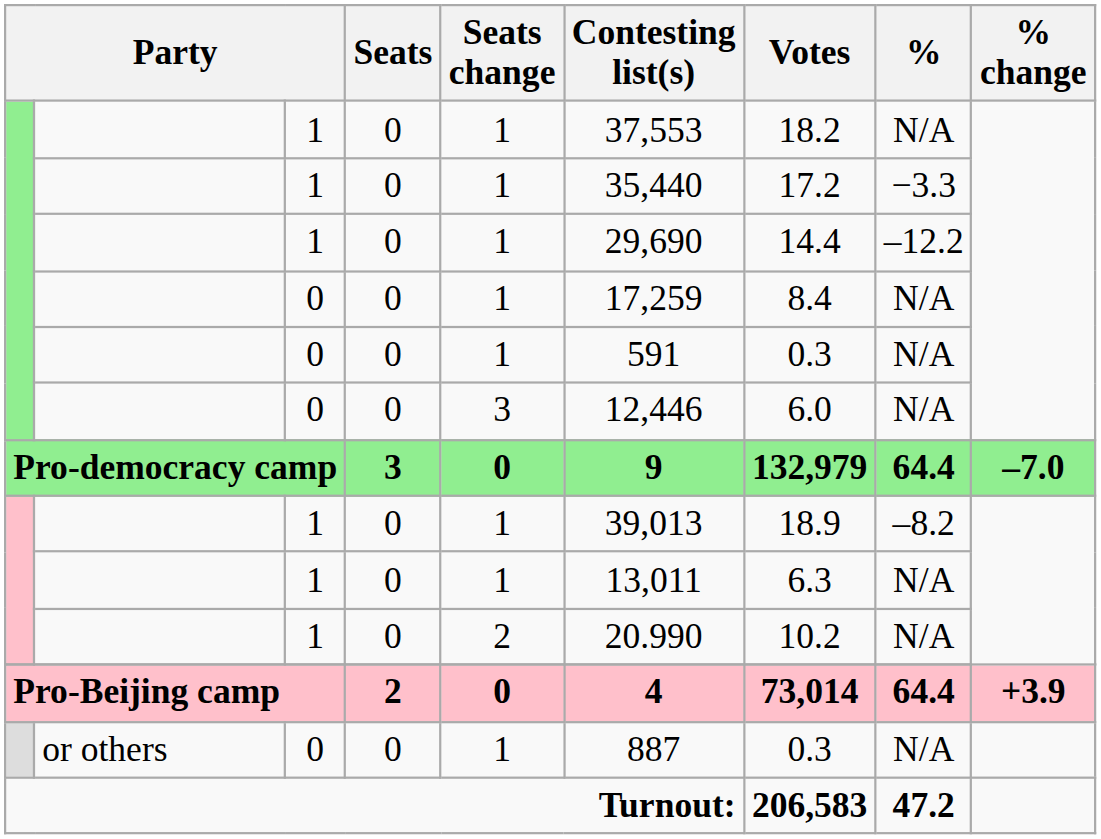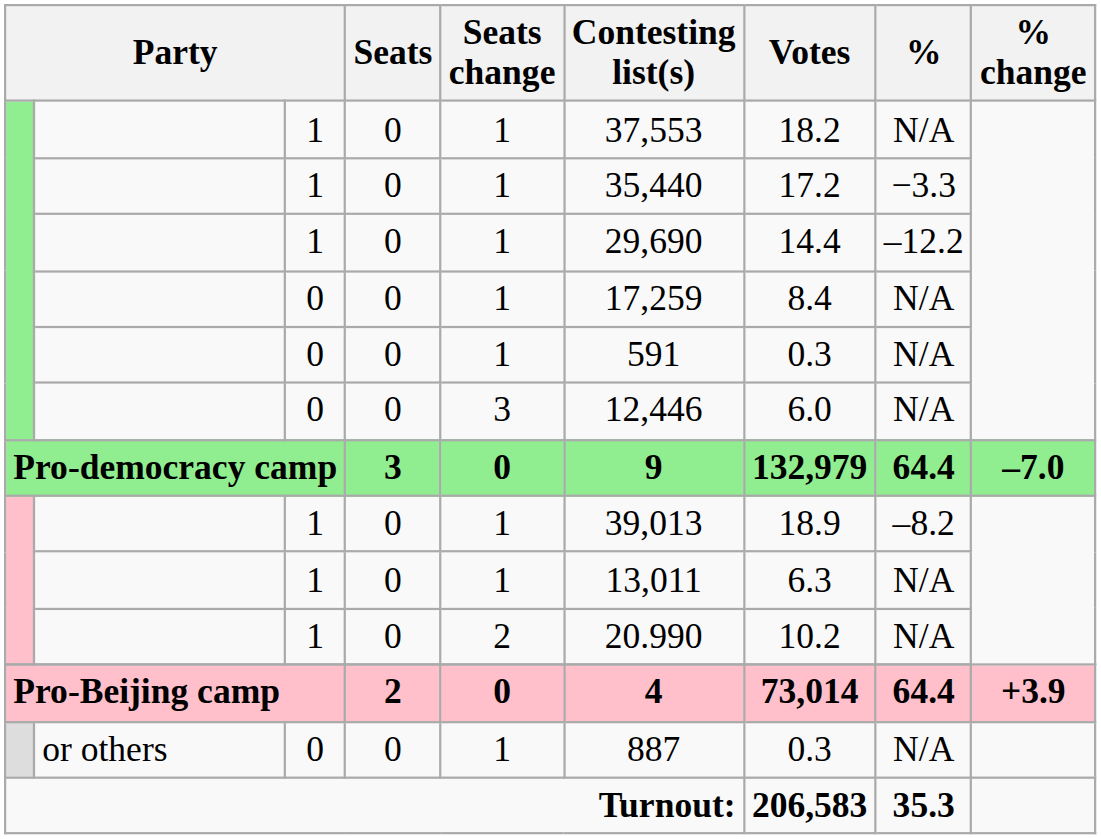Turnout: | %: 47.2 -> 35.3
